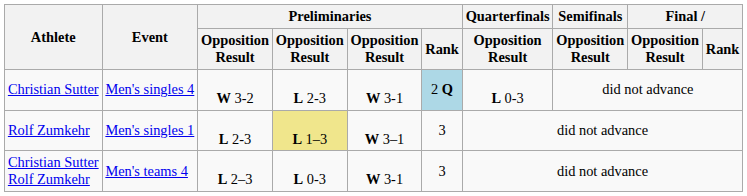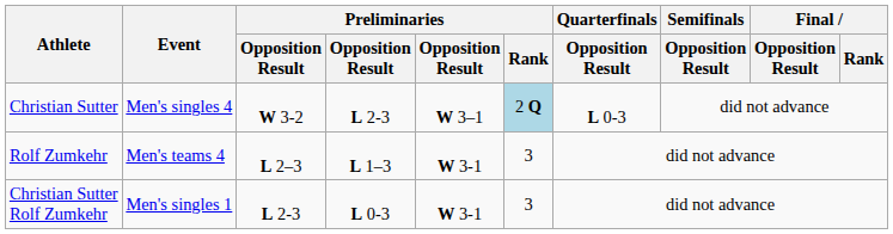Christian Sutter | column 5: W 3-1 -> W 3–1
Rolf Zumkehr | Event: Men's singles 1 -> Men's teams 4
Rolf Zumkehr | column 3: L 2-3 -> L 2–3
Rolf Zumkehr | column 4: khaki background -> no background
Rolf Zumkehr | column 5: W 3–1 -> W 3-1
Christian Sutter Rolf Zumkehr | Event: Men's teams 4 -> Men's singles 1
Christian Sutter Rolf Zumkehr | column 3: L 2–3 -> L 2-3
